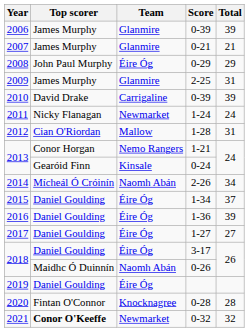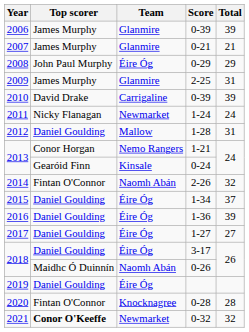1-28 | Top scorer: Cian O'Riordan -> Daniel Goulding
2-26 | Top scorer: Mícheál Ó Cróinín -> Fintan O'Connor
2-26 | Total: 34 -> 32
